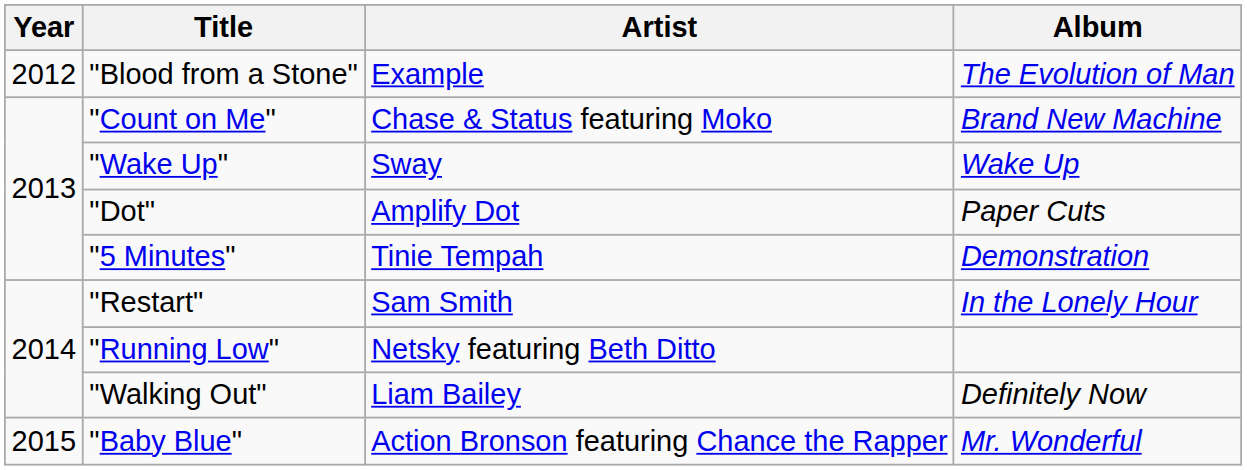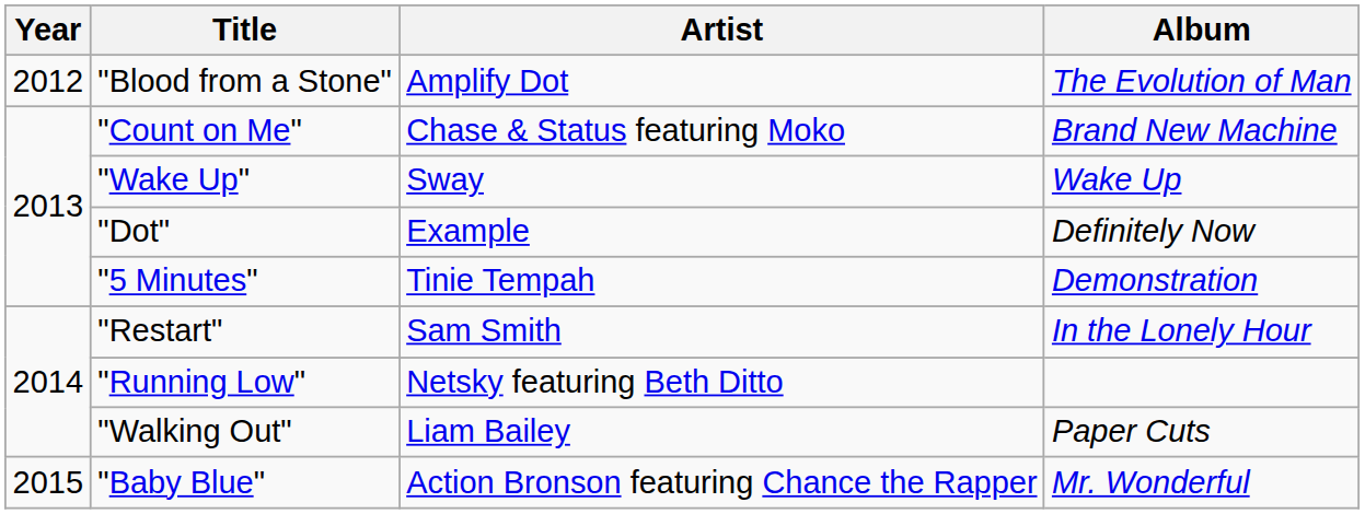"Blood from a Stone" | Artist: Example -> Amplify Dot
"Dot" | Artist: Amplify Dot -> Example
"Dot" | Album: Paper Cuts -> Definitely Now
"Walking Out" | Album: Definitely Now -> Paper Cuts
